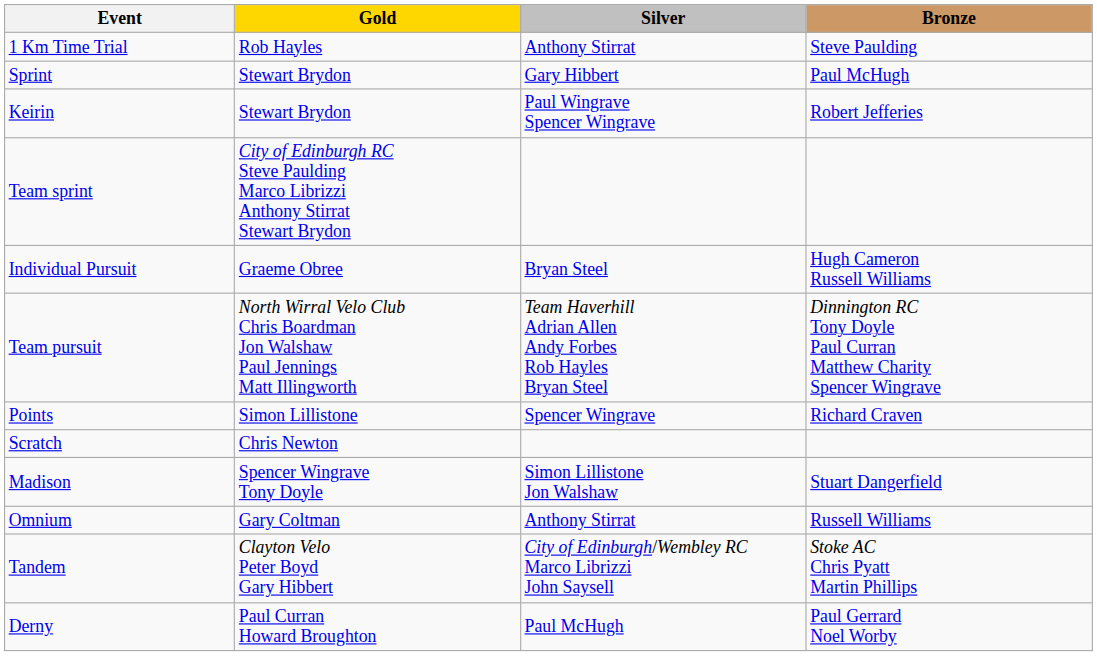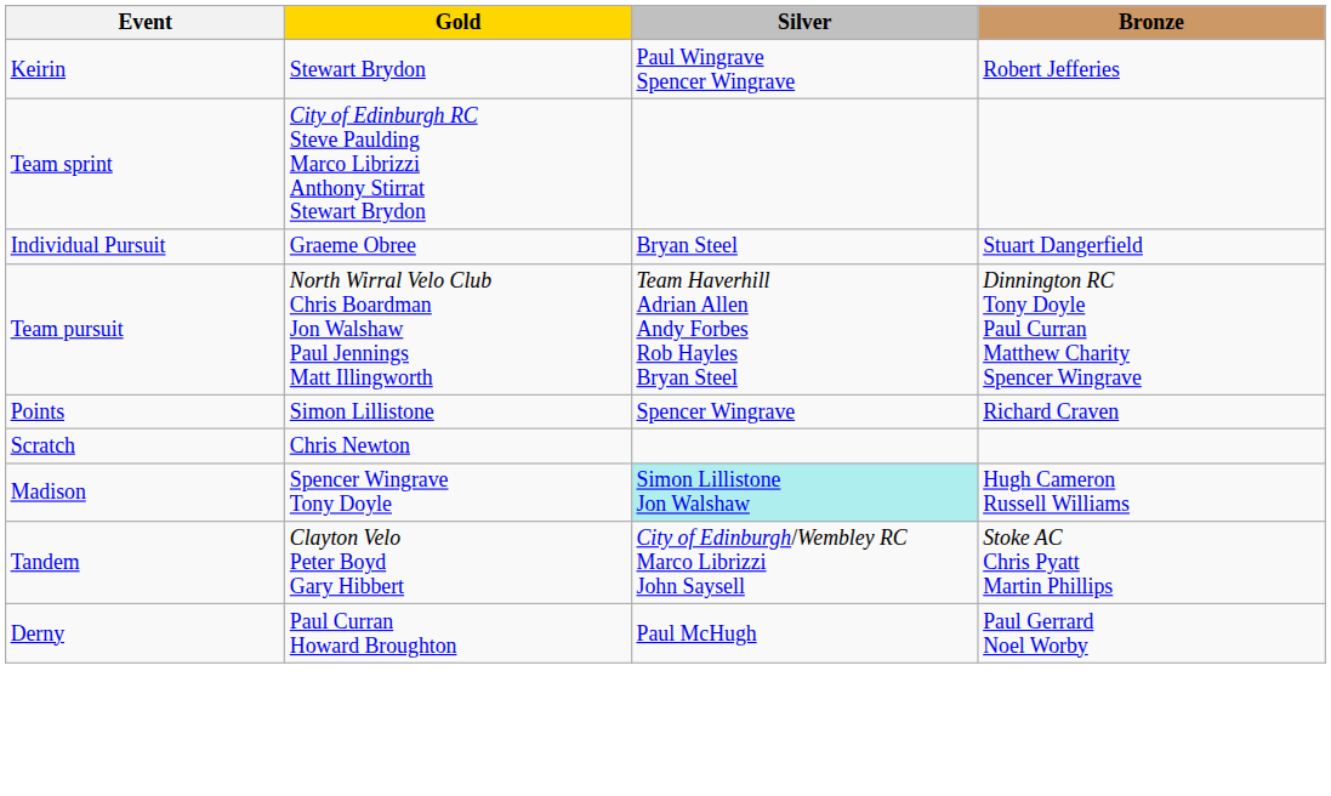- row: 1 Km Time Trial | Rob Hayles | Anthony Stirrat | Steve Paulding
- row: Sprint | Stewart Brydon | Gary Hibbert | Paul McHugh
Individual Pursuit | Bronze: Hugh Cameron Russell Williams -> Stuart Dangerfield
Madison | Silver: no background -> paleturquoise background
Madison | Bronze: Stuart Dangerfield -> Hugh Cameron Russell Williams
- row: Omnium | Gary Coltman | Anthony Stirrat | Russell Williams
